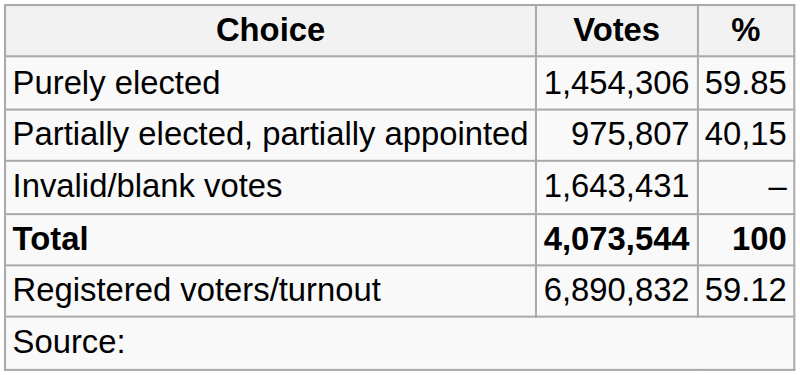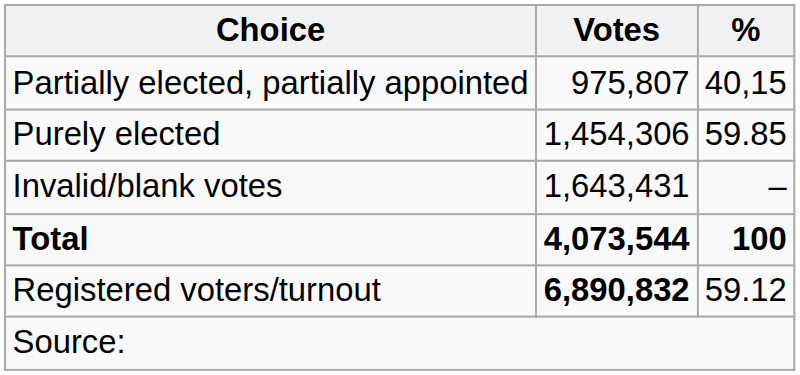rows swapped: Purely elected <-> Partially elected, partially appointed
Registered voters/turnout | Votes: normal -> bold
